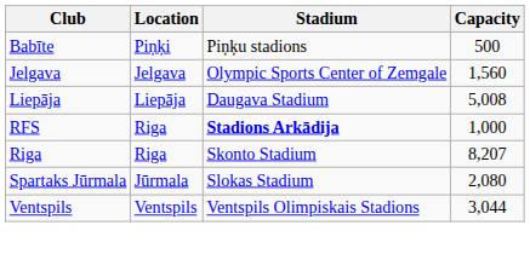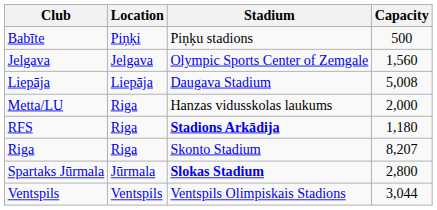+ row: Metta/LU | Riga | Hanzas vidusskolas laukums | 2,000
RFS | Capacity: 1,000 -> 1,180
Spartaks Jūrmala | Stadium: normal -> bold
Spartaks Jūrmala | Capacity: 2,080 -> 2,800
